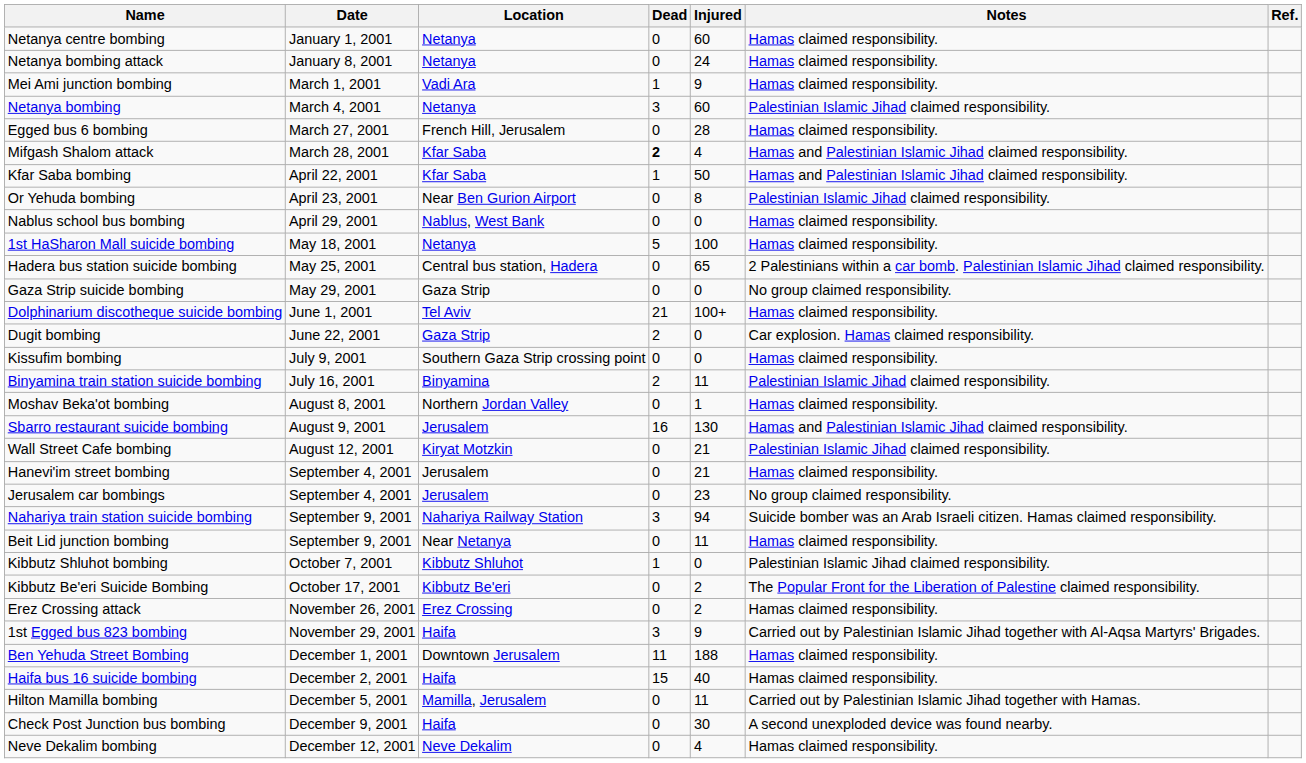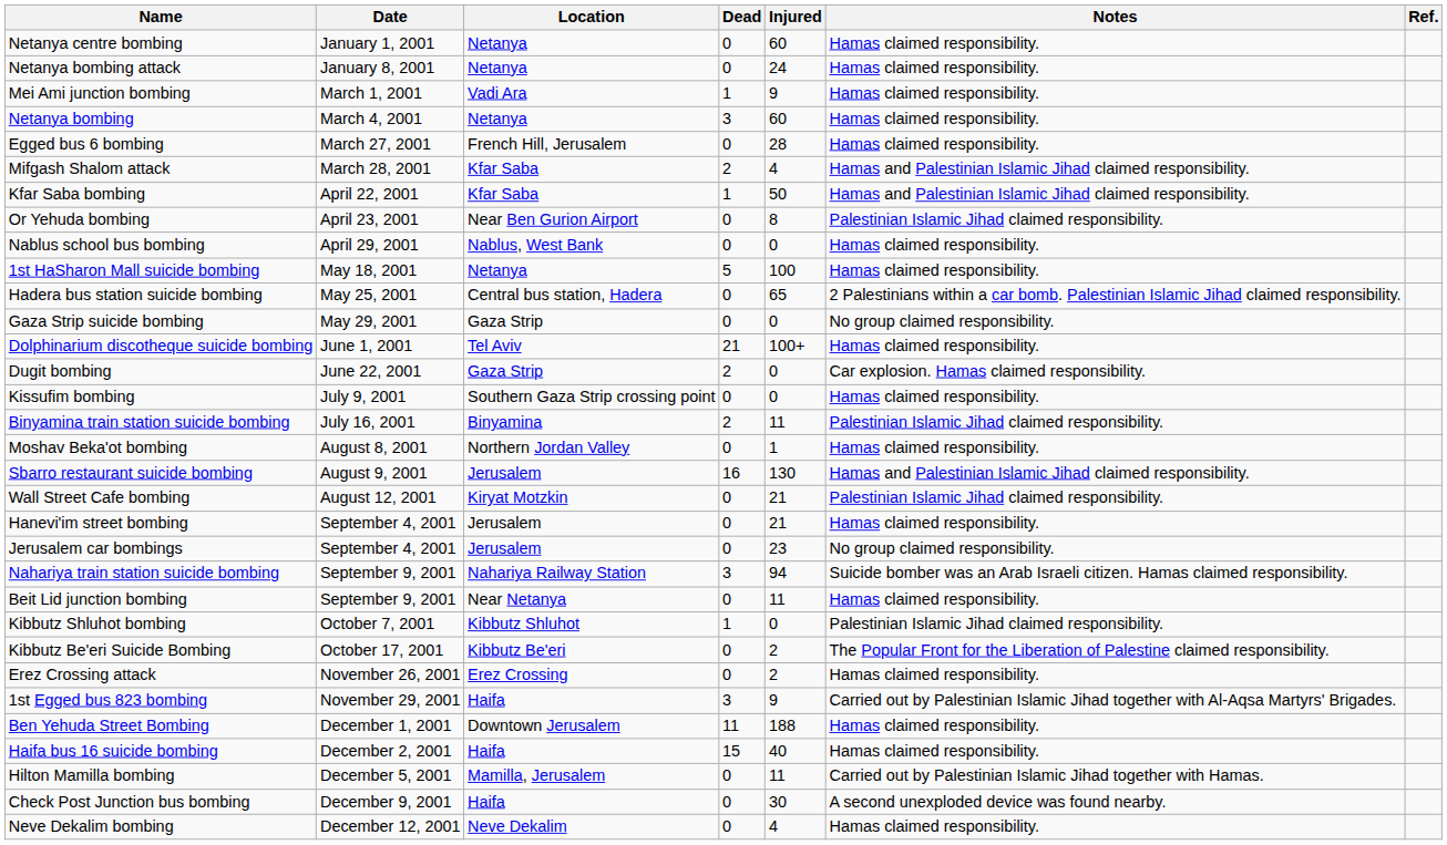Netanya bombing | Notes: Palestinian Islamic Jihad claimed responsibility. -> Hamas claimed responsibility.
Mifgash Shalom attack | Dead: bold -> normal
